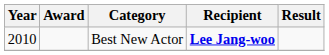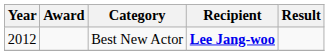Best New Actor | Year: 2010 -> 2012
